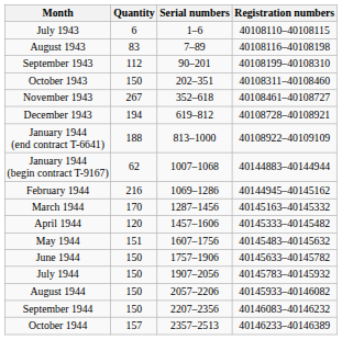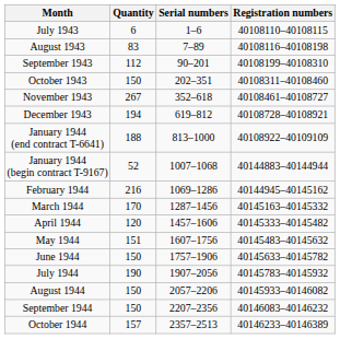January 1944 (begin contract T-9167) | Quantity: 62 -> 52
July 1944 | Quantity: 150 -> 190
